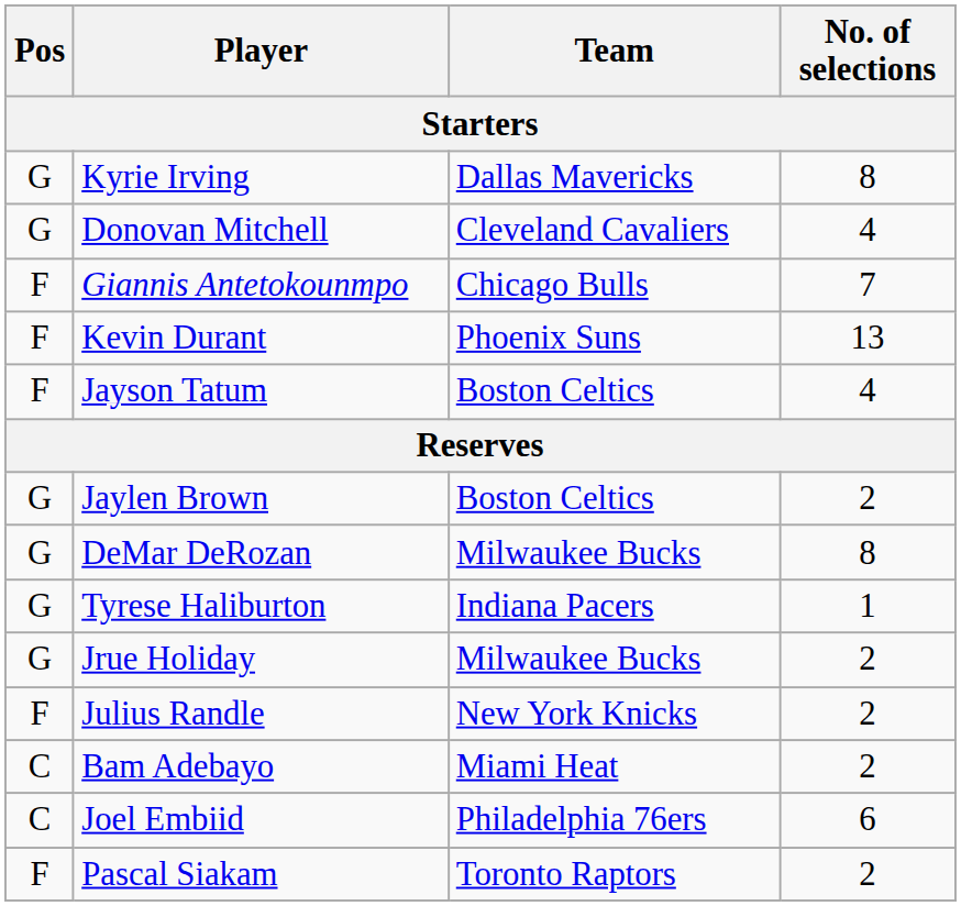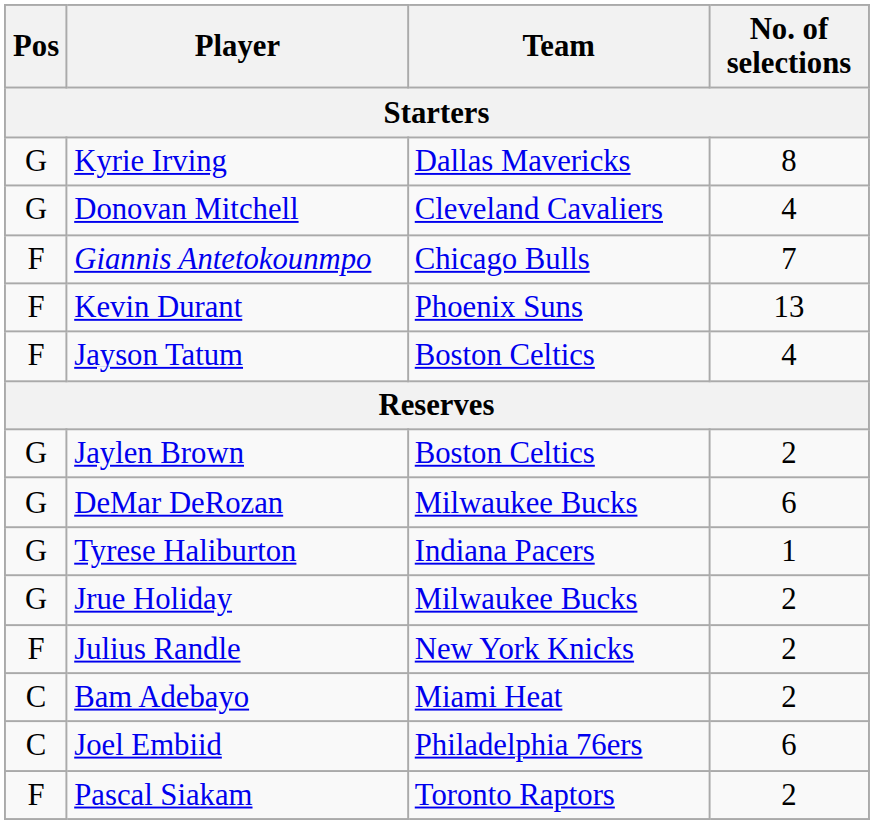DeMar DeRozan | No. of selections: 8 -> 6
